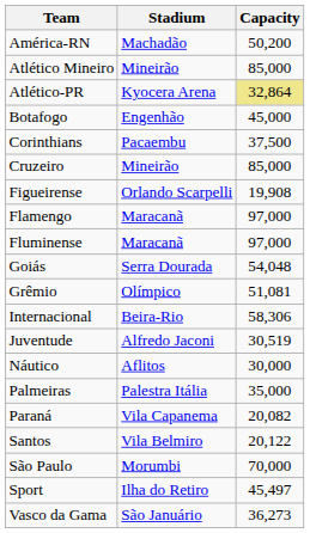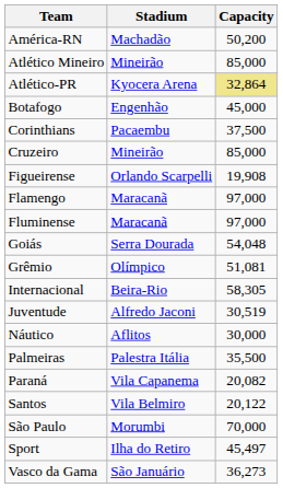Internacional | Capacity: 58,306 -> 58,305
Palmeiras | Capacity: 35,000 -> 35,500
